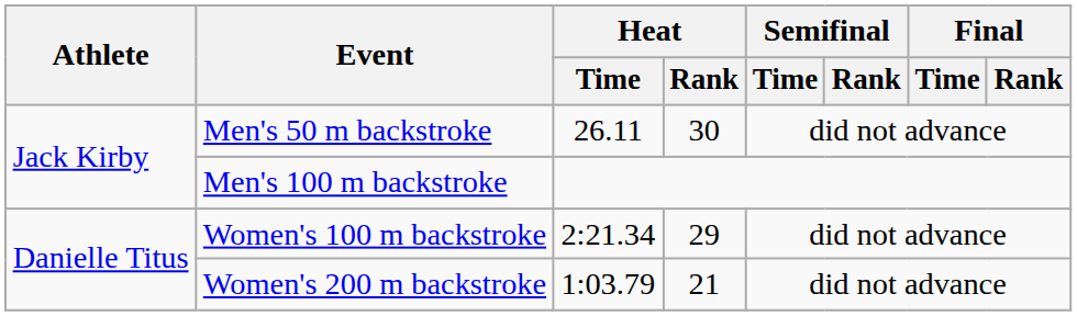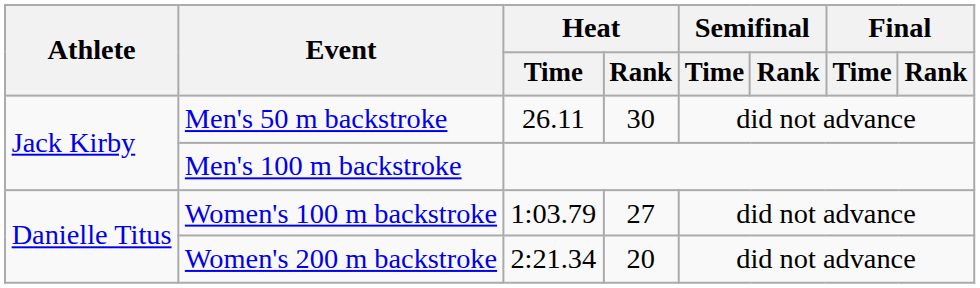Women's 100 m backstroke | Heat / Time: 2:21.34 -> 1:03.79
Women's 100 m backstroke | Heat / Rank: 29 -> 27
Women's 200 m backstroke | Heat / Time: 1:03.79 -> 2:21.34
Women's 200 m backstroke | Heat / Rank: 21 -> 20
